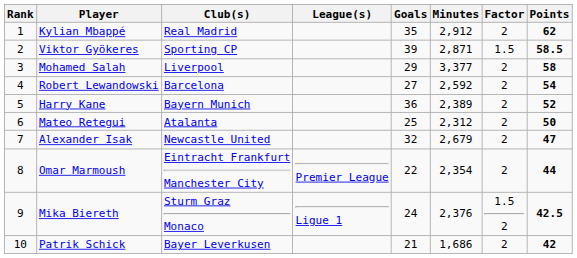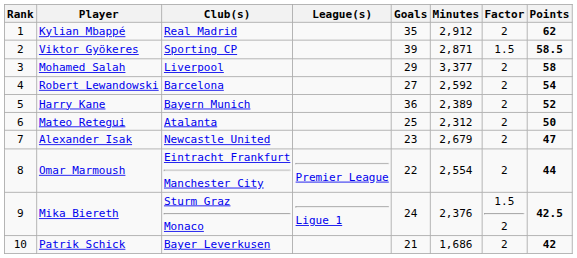Alexander Isak | Goals: 32 -> 23
Omar Marmoush | Minutes: 2,354 -> 2,554
